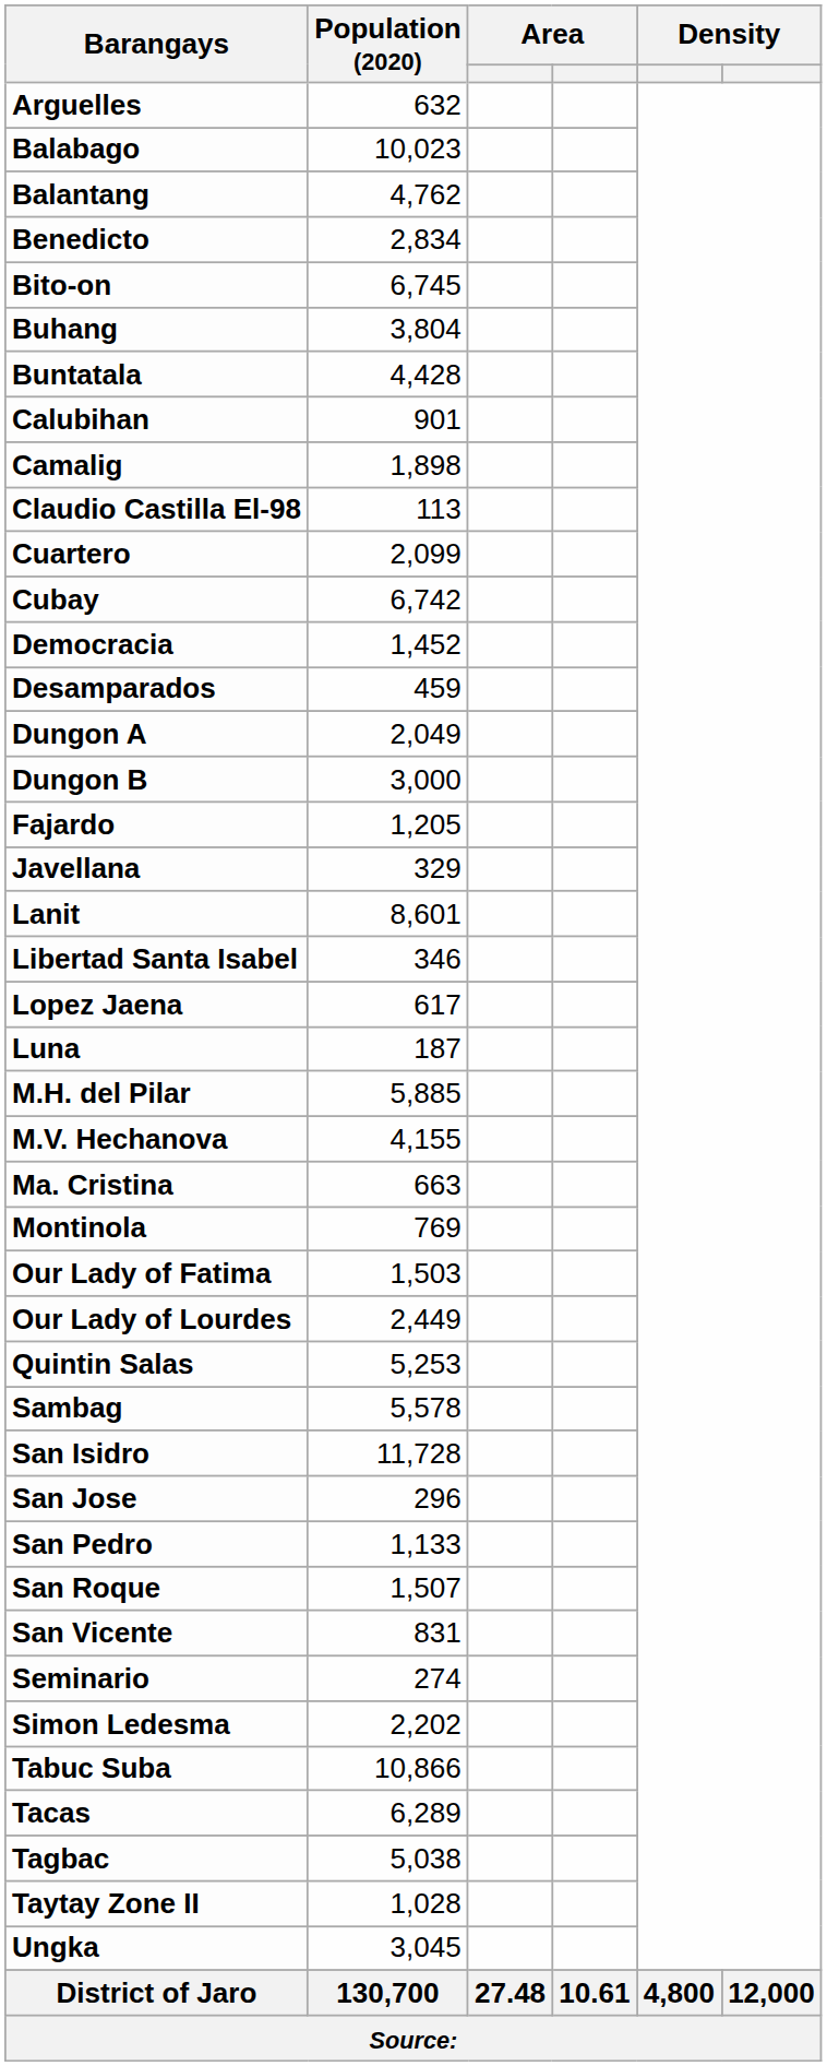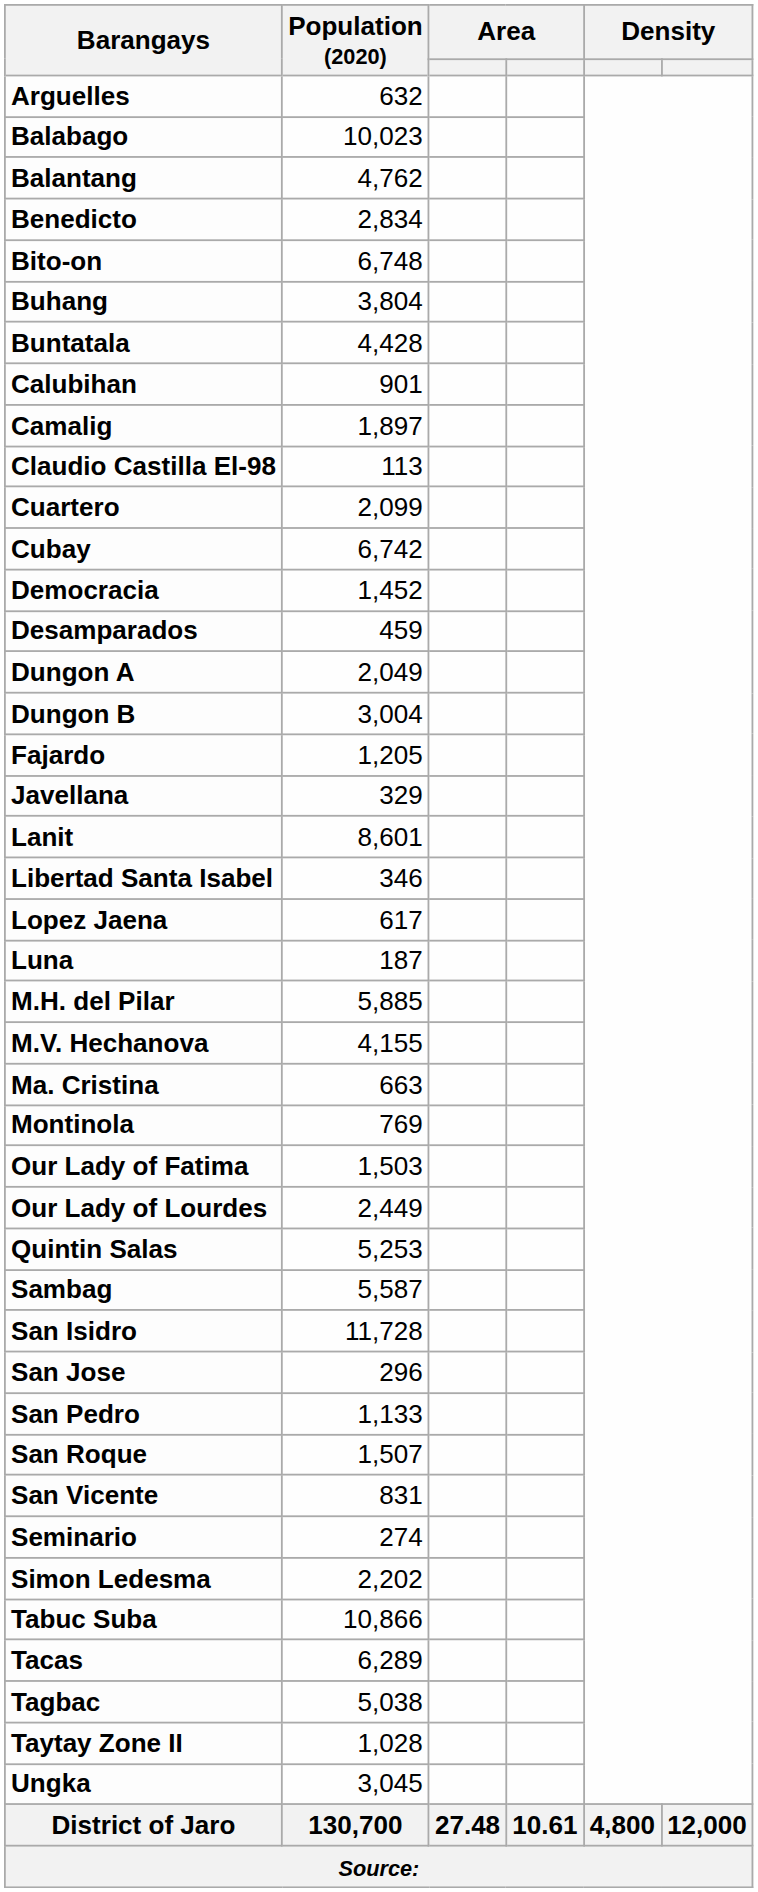Bito-on | Population (2020): 6,745 -> 6,748
Camalig | Population (2020): 1,898 -> 1,897
Dungon B | Population (2020): 3,000 -> 3,004
Sambag | Population (2020): 5,578 -> 5,587
